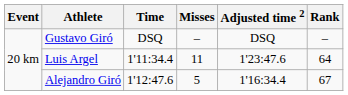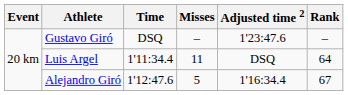Gustavo Giró | Adjusted time 2: DSQ -> 1'23:47.6
Luis Argel | Adjusted time 2: 1'23:47.6 -> DSQ
